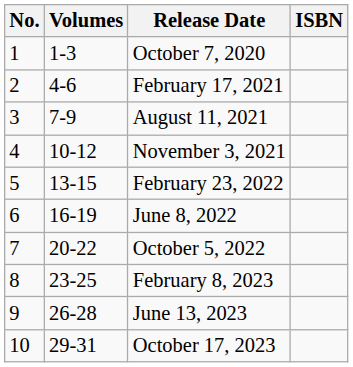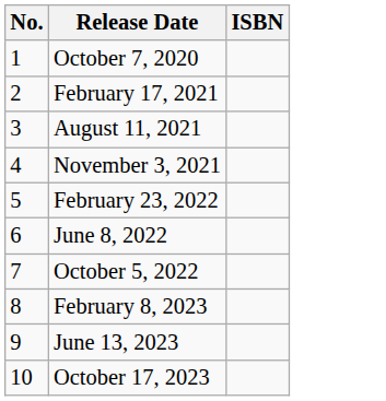- column: Volumes | 1-3 | 4-6 | 7-9 | 10-12 | 13-15 | 16-19 | 20-22 | 23-25 | 26-28 | 29-31
